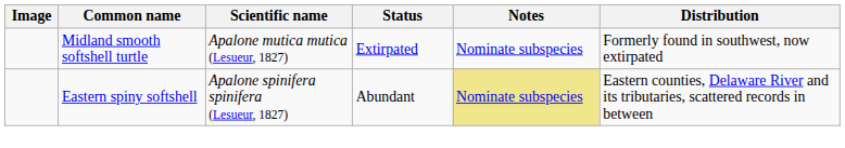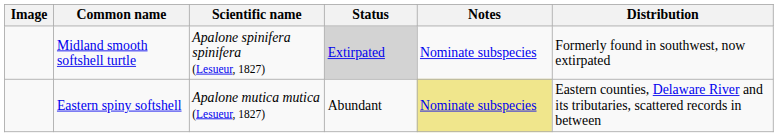Midland smooth softshell turtle | Scientific name: Apalone mutica mutica (Lesueur, 1827) -> Apalone spinifera spinifera (Lesueur, 1827)
Midland smooth softshell turtle | Status: no background -> lightgrey background
Eastern spiny softshell | Scientific name: Apalone spinifera spinifera (Lesueur, 1827) -> Apalone mutica mutica (Lesueur, 1827)
